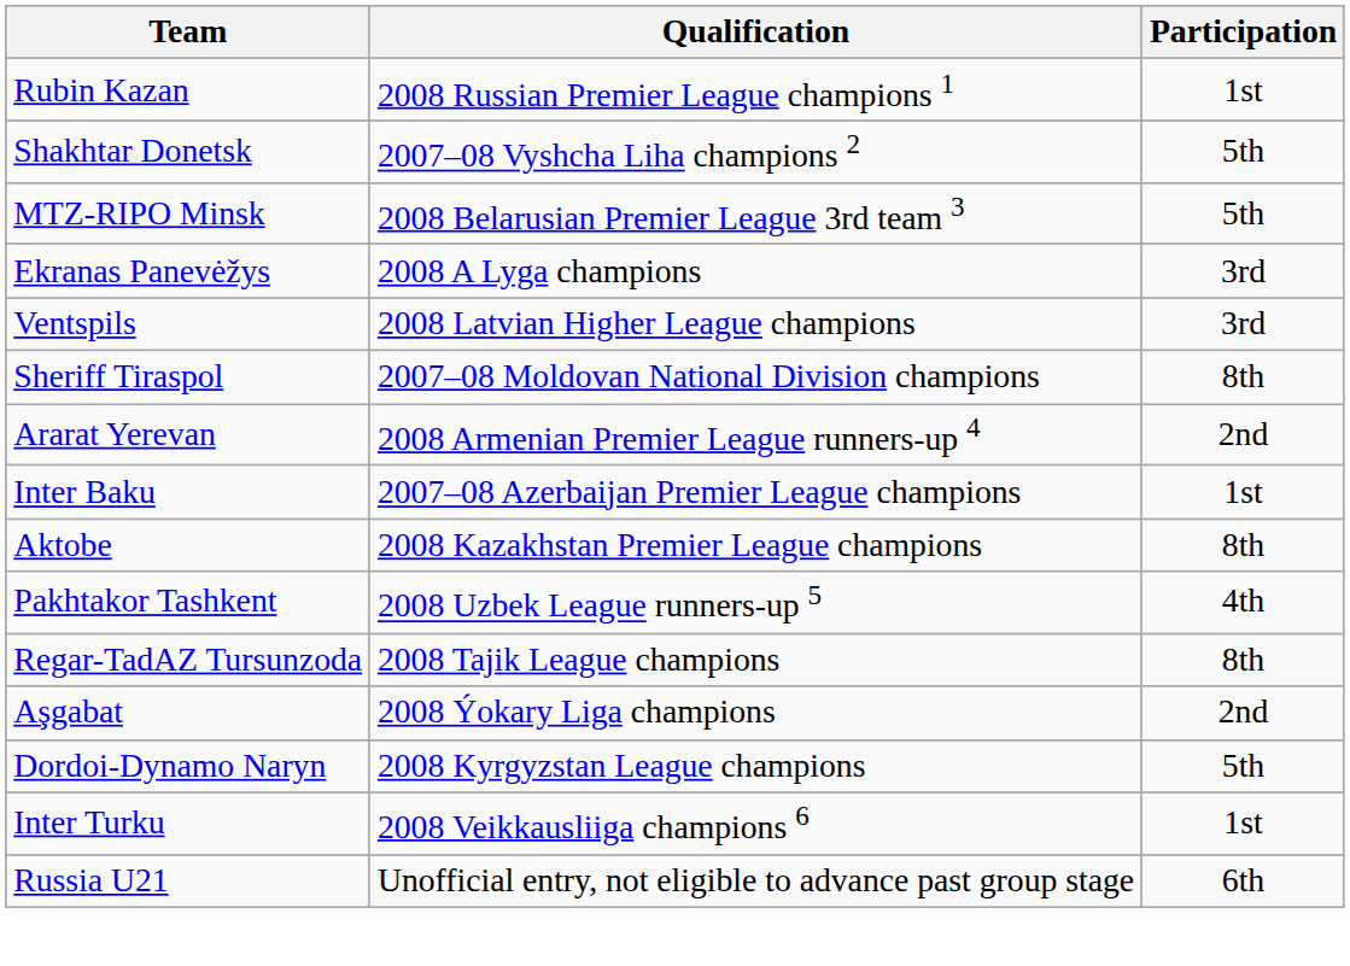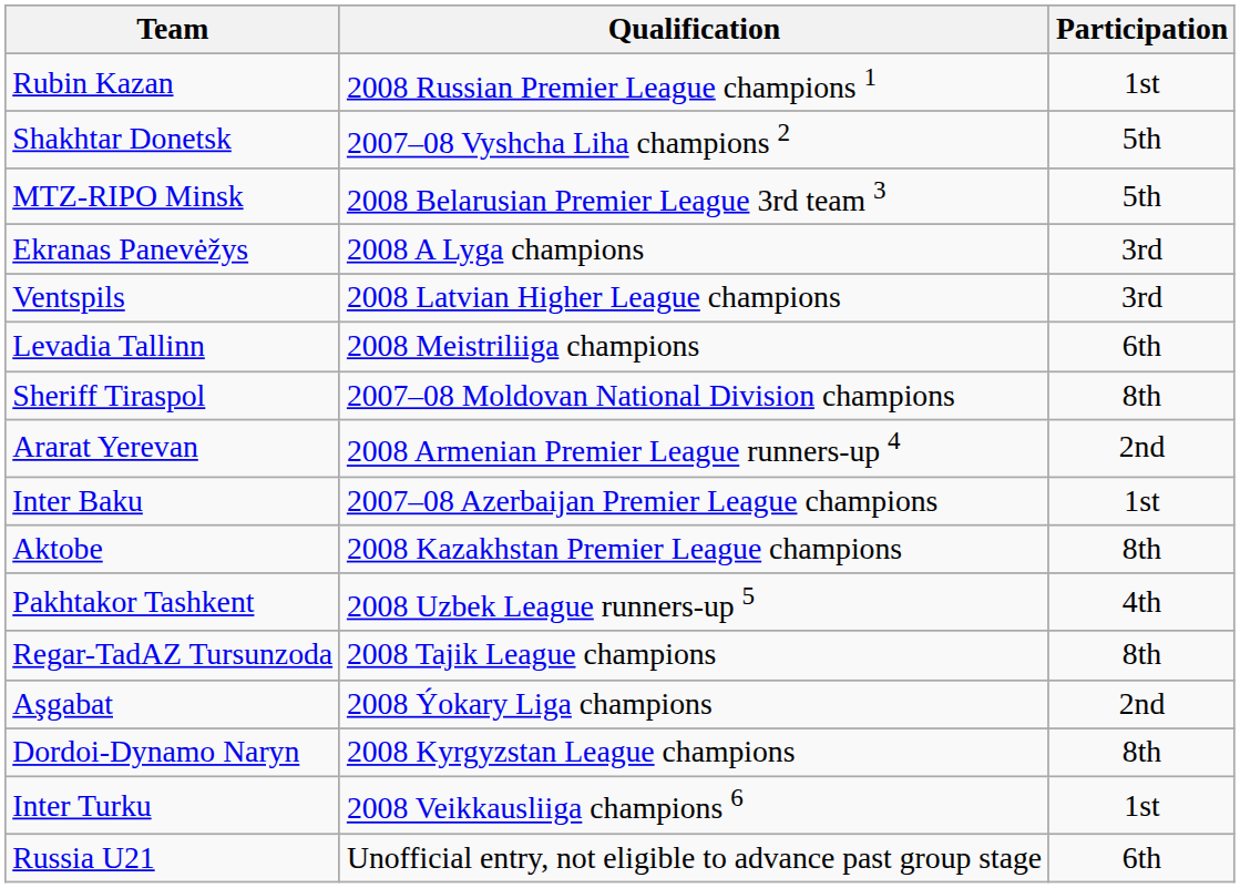+ row: Levadia Tallinn | 2008 Meistriliiga champions | 6th
Dordoi-Dynamo Naryn | Participation: 5th -> 8th
